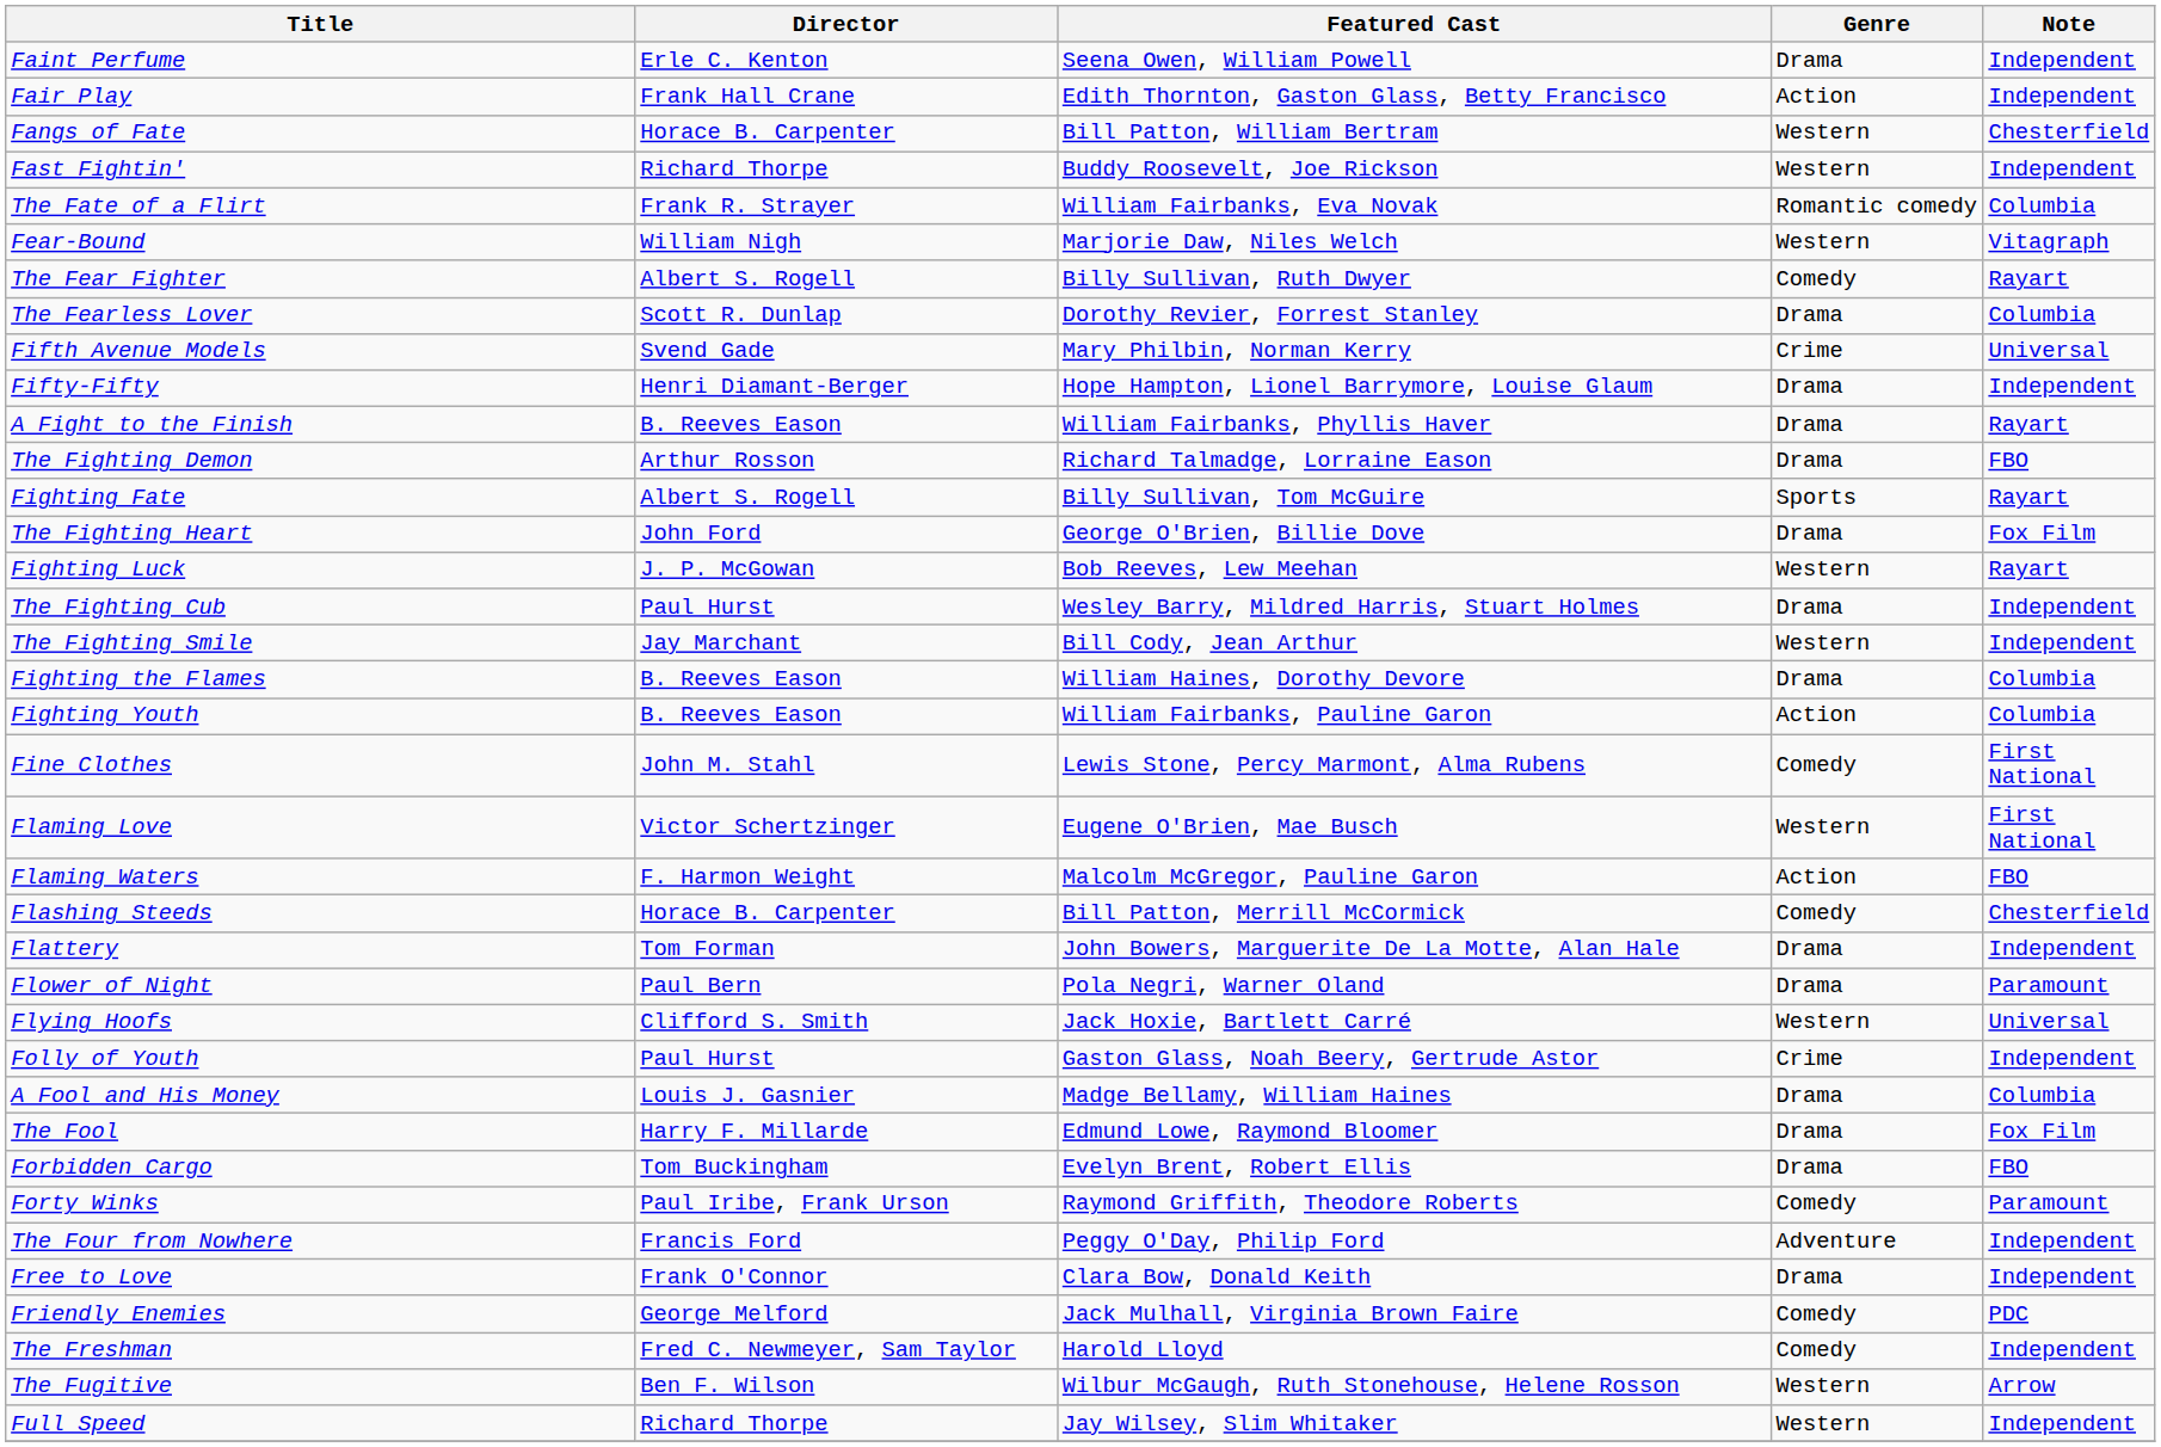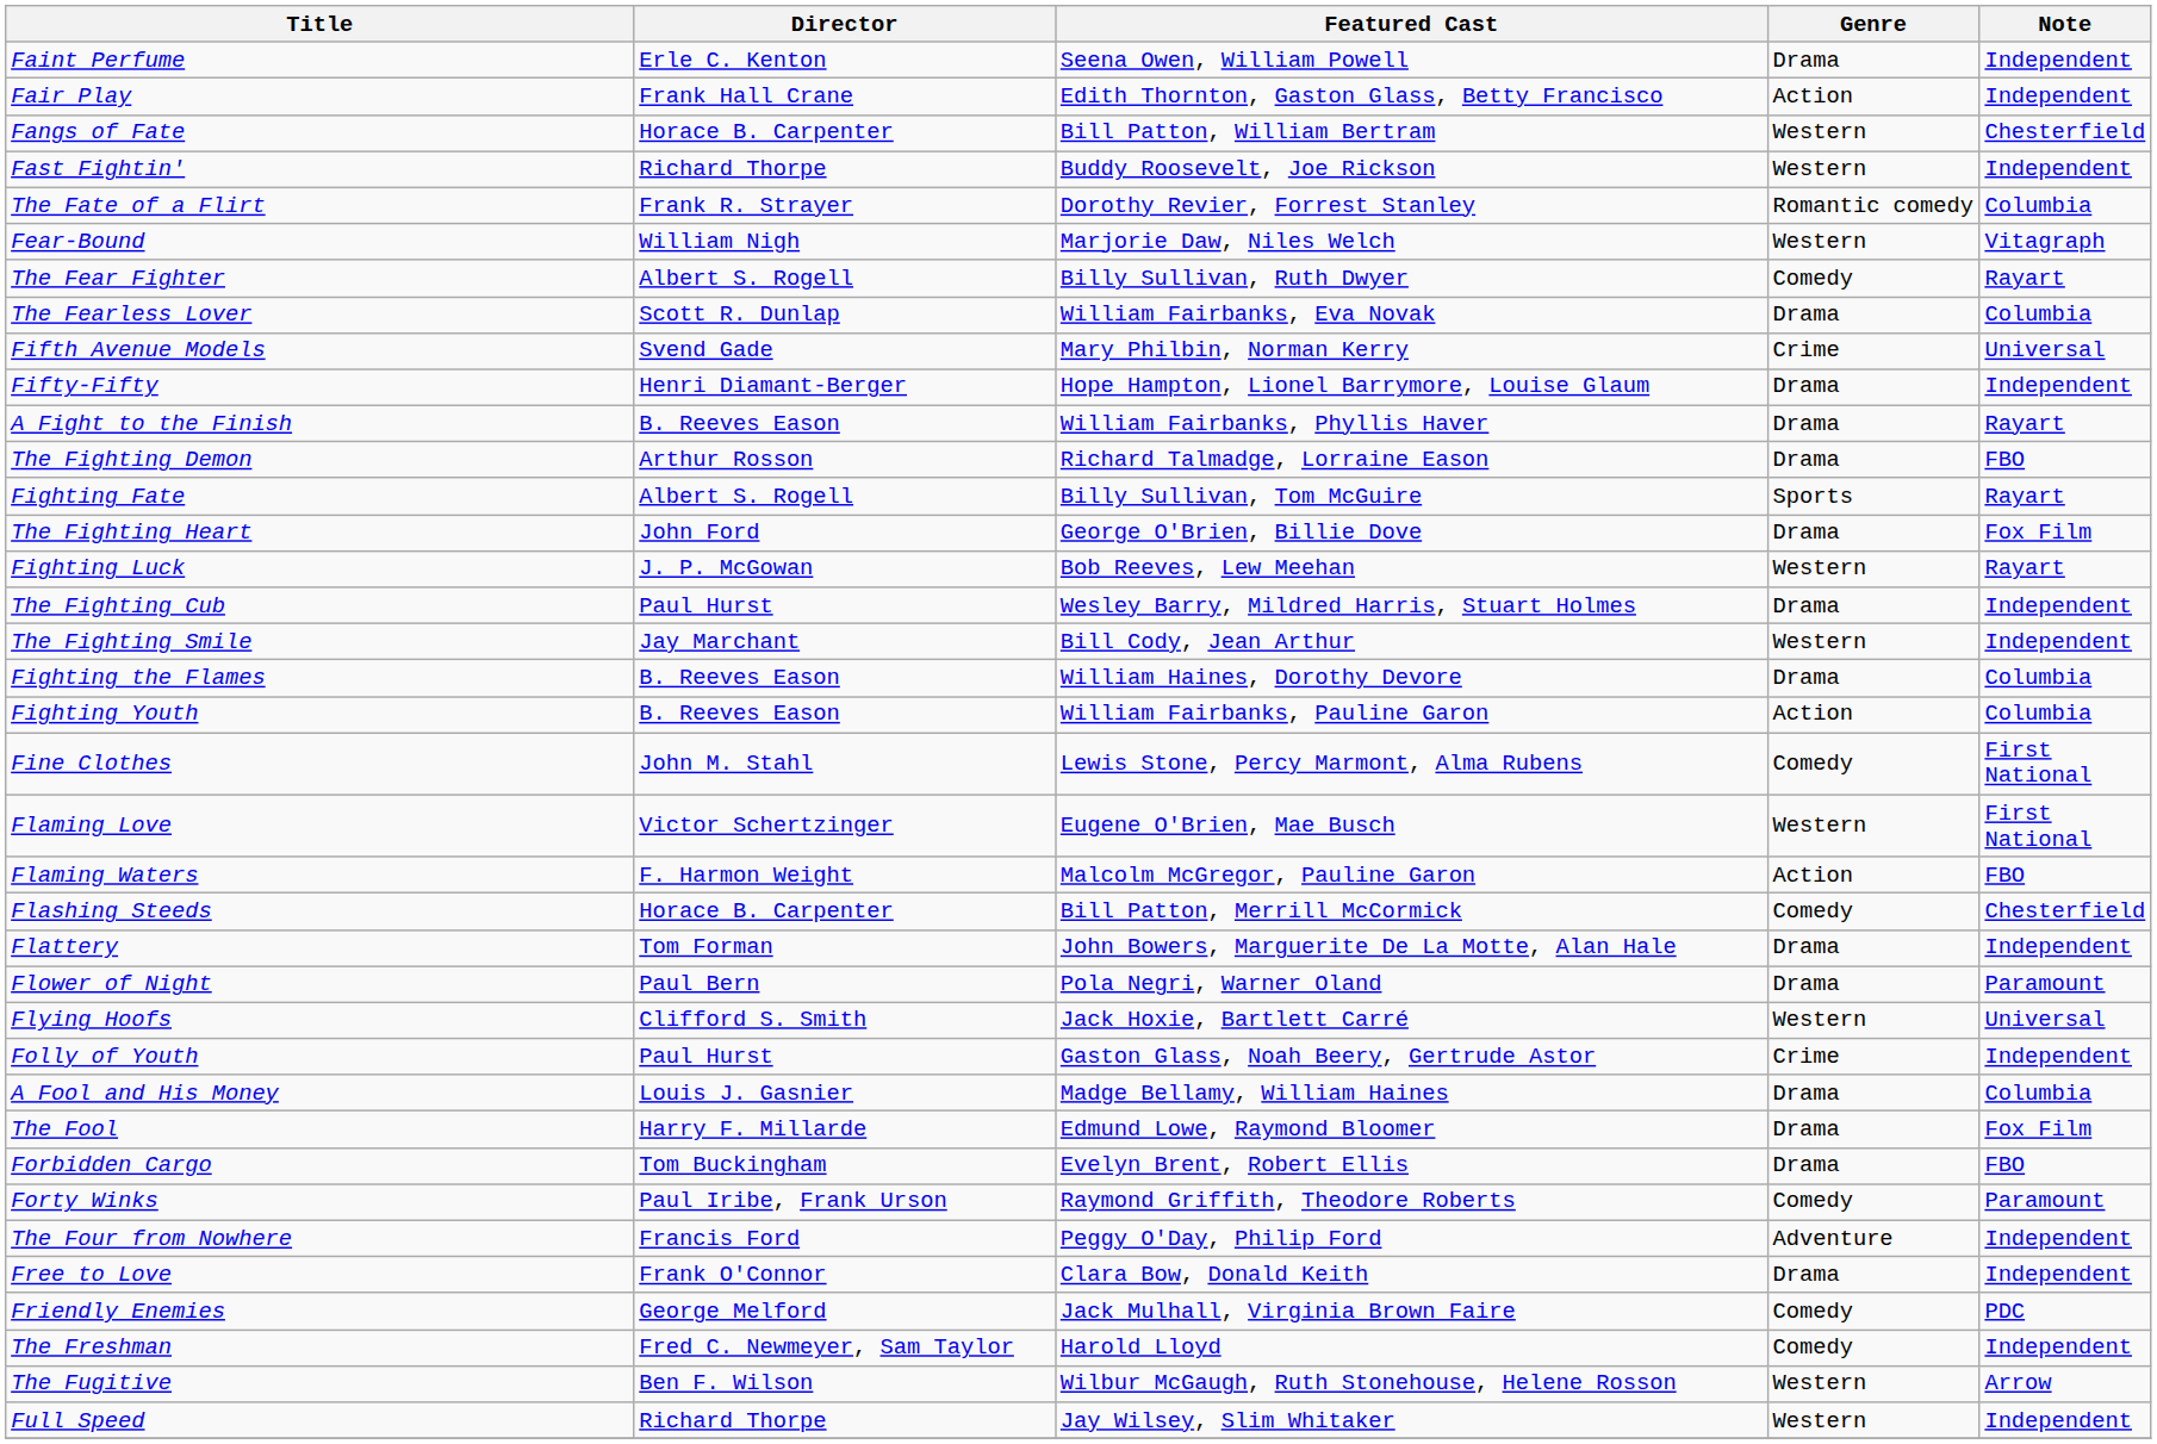The Fate of a Flirt | Featured Cast: William Fairbanks, Eva Novak -> Dorothy Revier, Forrest Stanley
The Fearless Lover | Featured Cast: Dorothy Revier, Forrest Stanley -> William Fairbanks, Eva Novak
